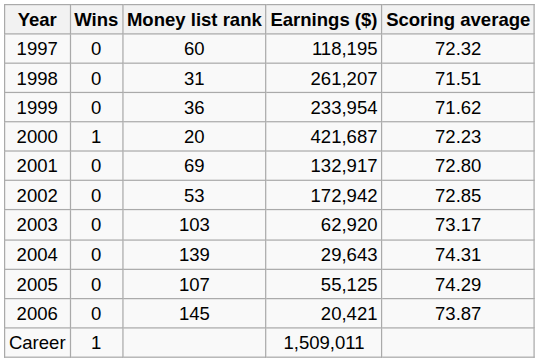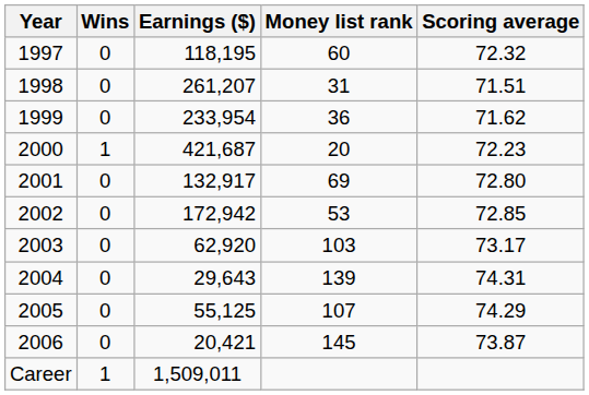columns swapped: Earnings ($) <-> Money list rank
